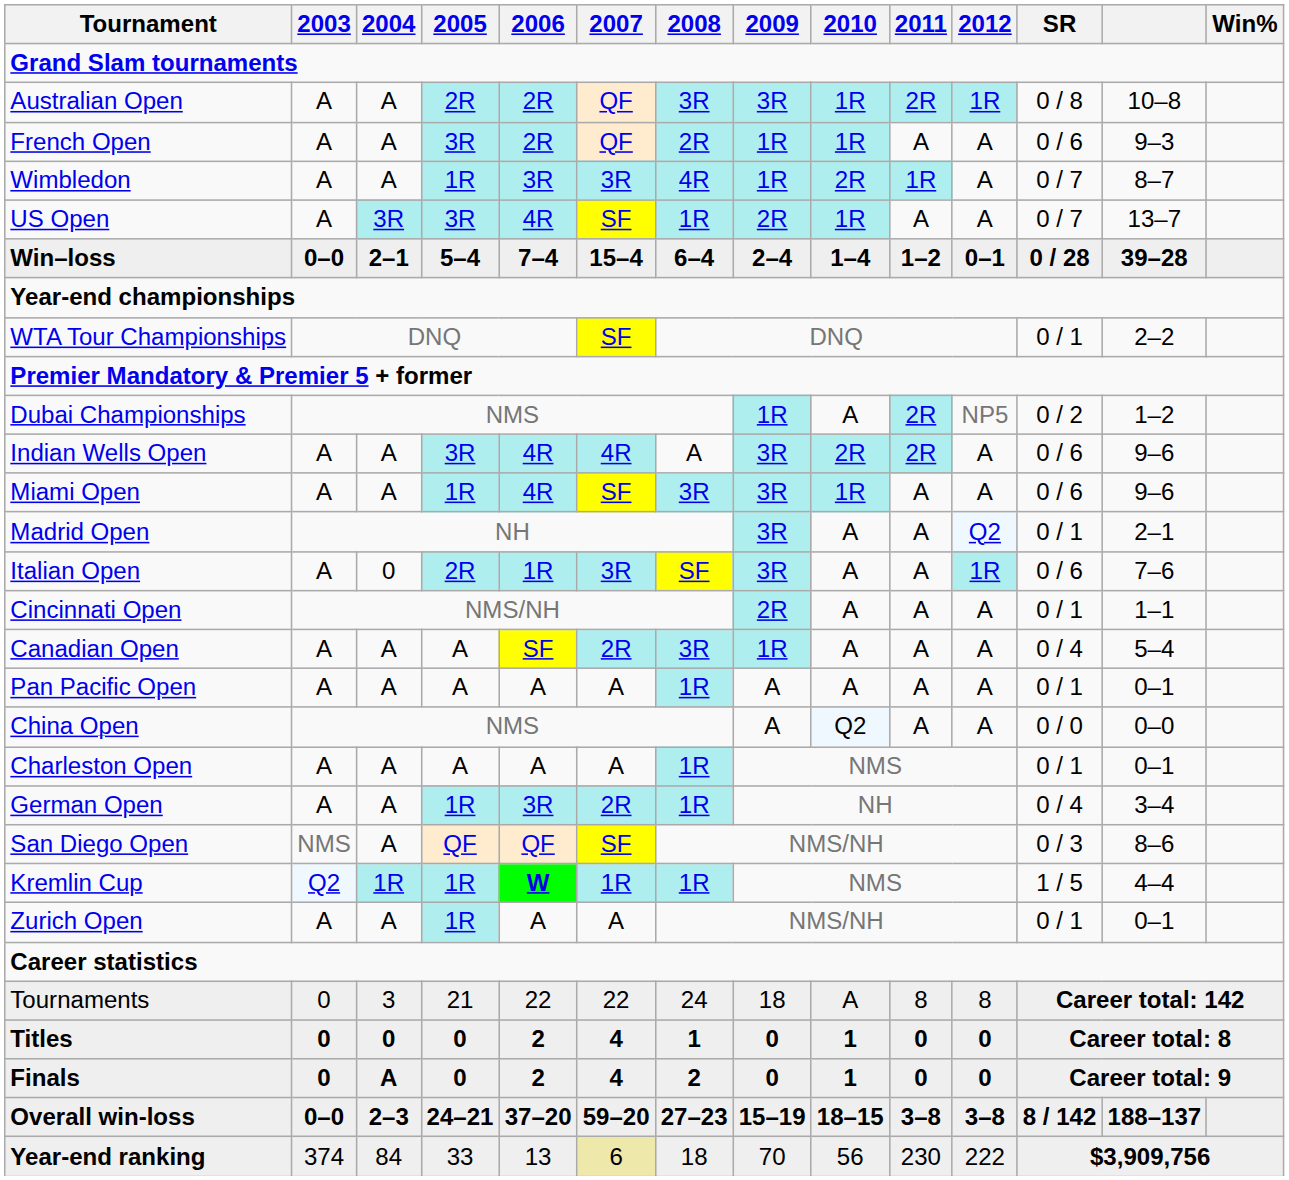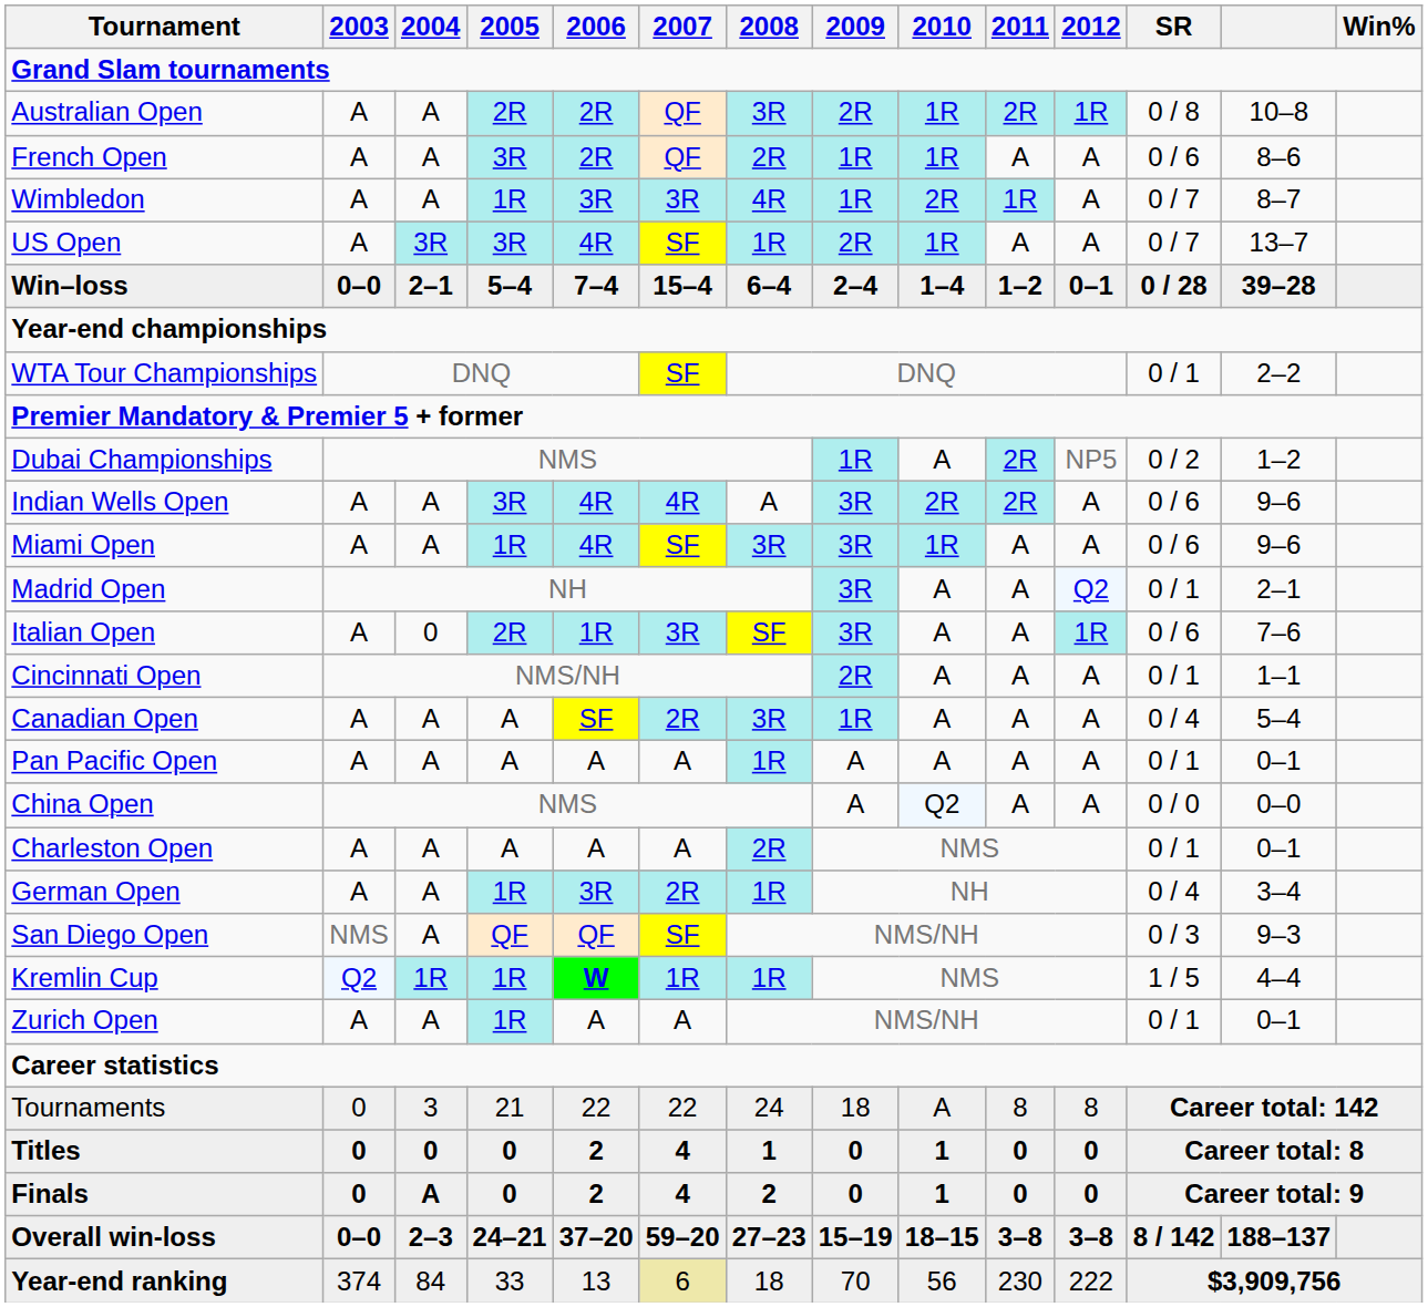Australian Open | 2009: 3R -> 2R
French Open | column 13: 9–3 -> 8–6
Charleston Open | 2008: 1R -> 2R
San Diego Open | column 13: 8–6 -> 9–3
